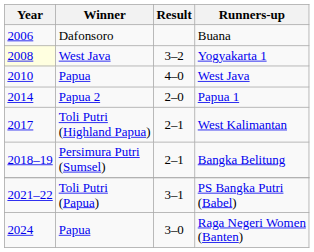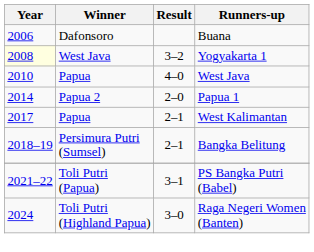West Kalimantan | Winner: Toli Putri (Highland Papua) -> Papua
Raga Negeri Women (Banten) | Winner: Papua -> Toli Putri (Highland Papua)
